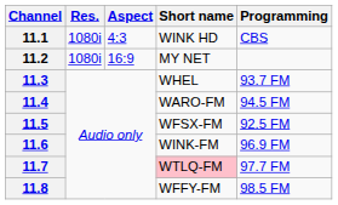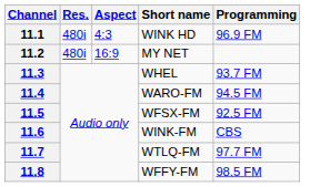11.1 | Res.: 1080i -> 480i
11.1 | Programming: CBS -> 96.9 FM
11.2 | Res.: 1080i -> 480i
11.6 | Programming: 96.9 FM -> CBS
11.7 | Short name: pink background -> no background
